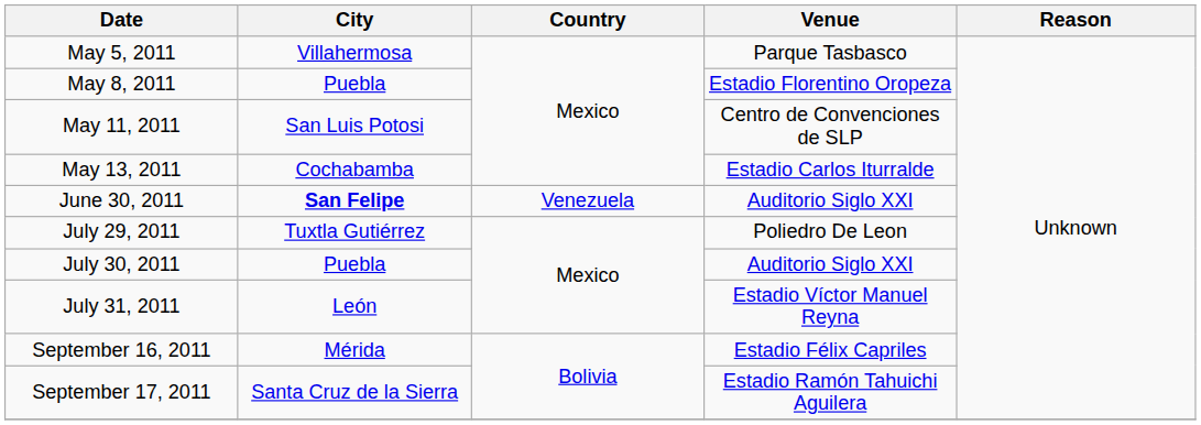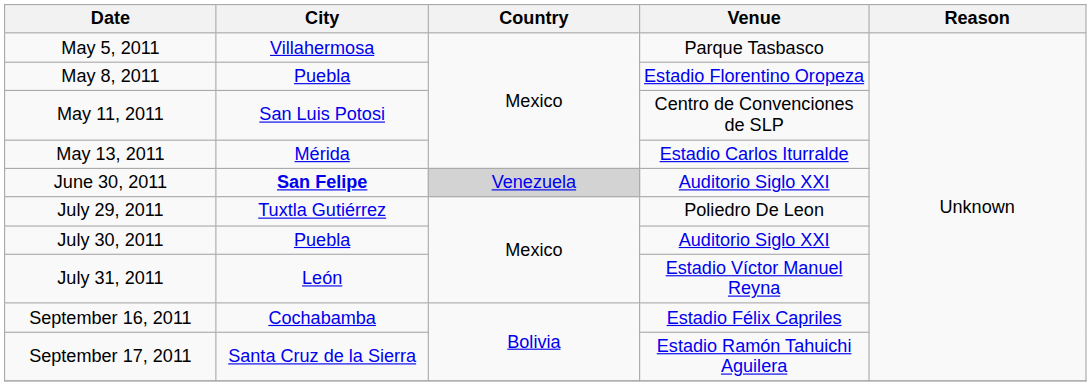May 13, 2011 | City: Cochabamba -> Mérida
June 30, 2011 | Country: no background -> lightgrey background
September 16, 2011 | City: Mérida -> Cochabamba
